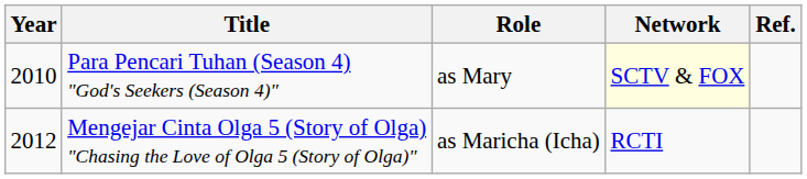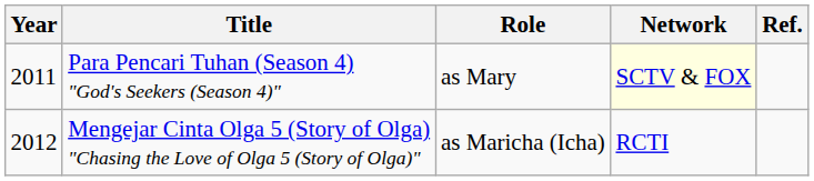Para Pencari Tuhan (Season 4) "God's Seekers (Season 4)" | Year: 2010 -> 2011
